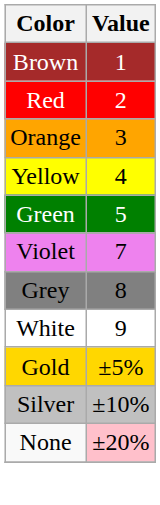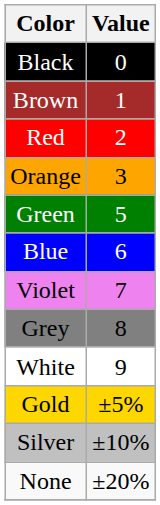+ row: Black | 0
- row: Yellow | 4
+ row: Blue | 6
None | Value: pink background -> no background
